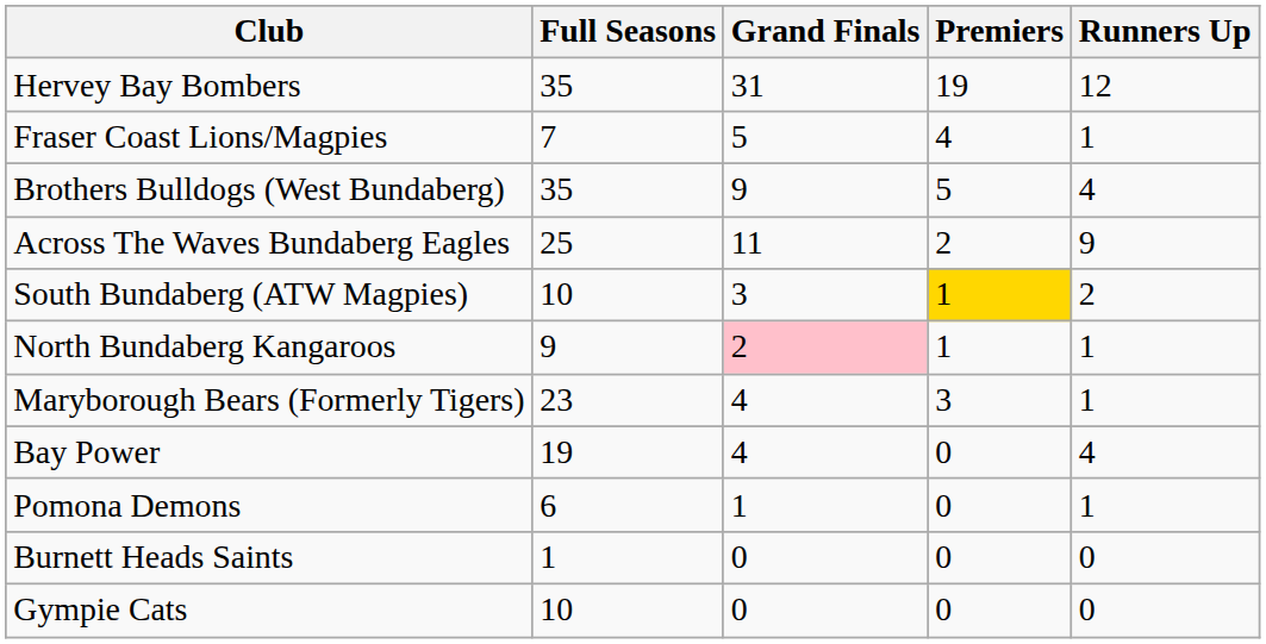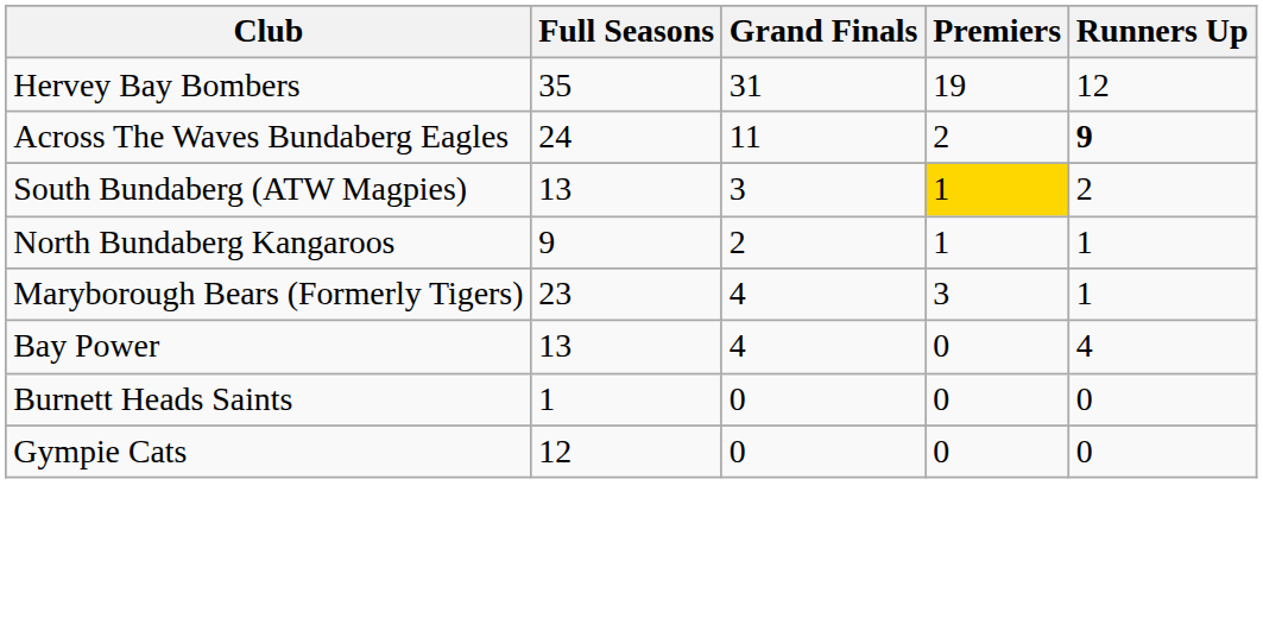- row: Fraser Coast Lions/Magpies | 7 | 5 | 4 | 1
- row: Brothers Bulldogs (West Bundaberg) | 35 | 9 | 5 | 4
Across The Waves Bundaberg Eagles | Full Seasons: 25 -> 24
Across The Waves Bundaberg Eagles | Runners Up: normal -> bold
South Bundaberg (ATW Magpies) | Full Seasons: 10 -> 13
North Bundaberg Kangaroos | Grand Finals: pink background -> no background
Bay Power | Full Seasons: 19 -> 13
- row: Pomona Demons | 6 | 1 | 0 | 1
Gympie Cats | Full Seasons: 10 -> 12
